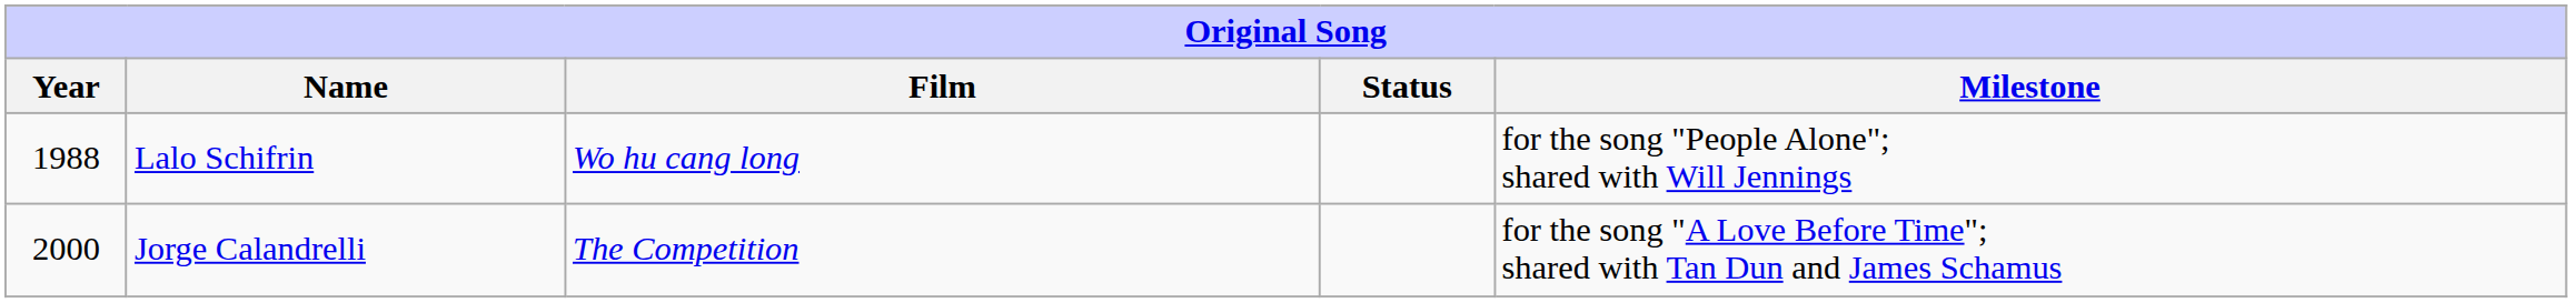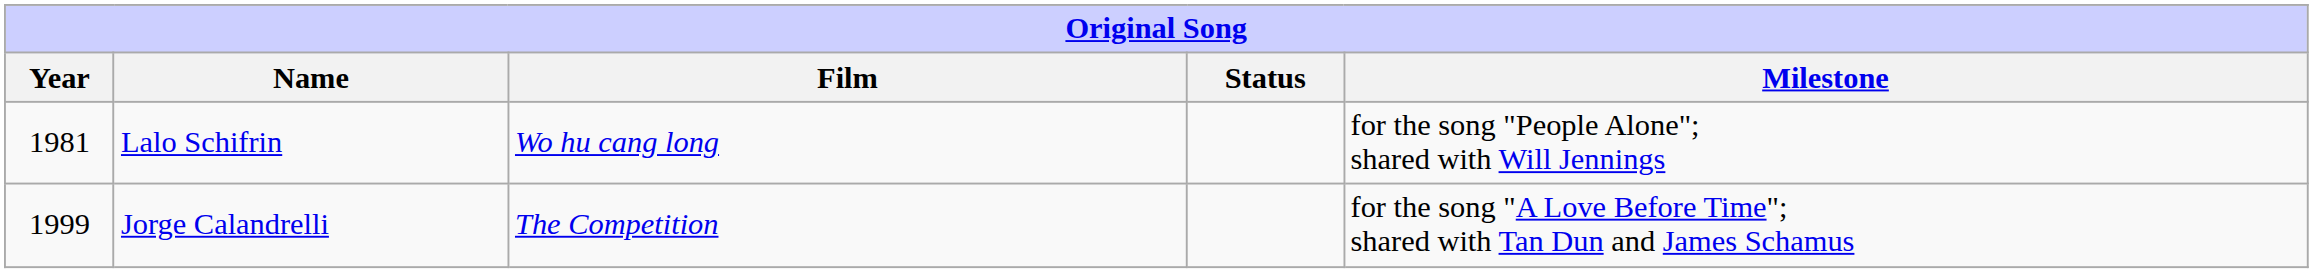Lalo Schifrin | Year: 1988 -> 1981
Jorge Calandrelli | Year: 2000 -> 1999
